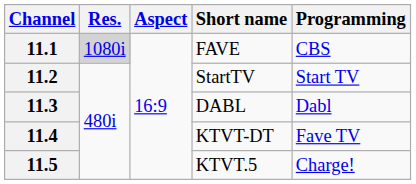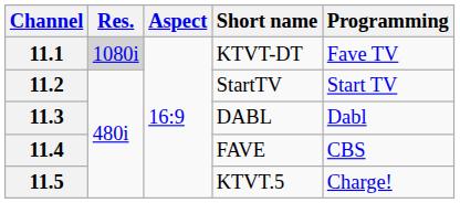11.1 | Short name: FAVE -> KTVT-DT
11.1 | Programming: CBS -> Fave TV
11.4 | Short name: KTVT-DT -> FAVE
11.4 | Programming: Fave TV -> CBS
